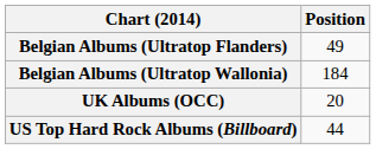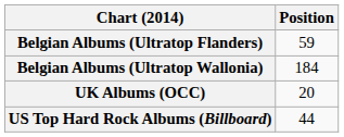Belgian Albums (Ultratop Flanders) | Position: 49 -> 59
